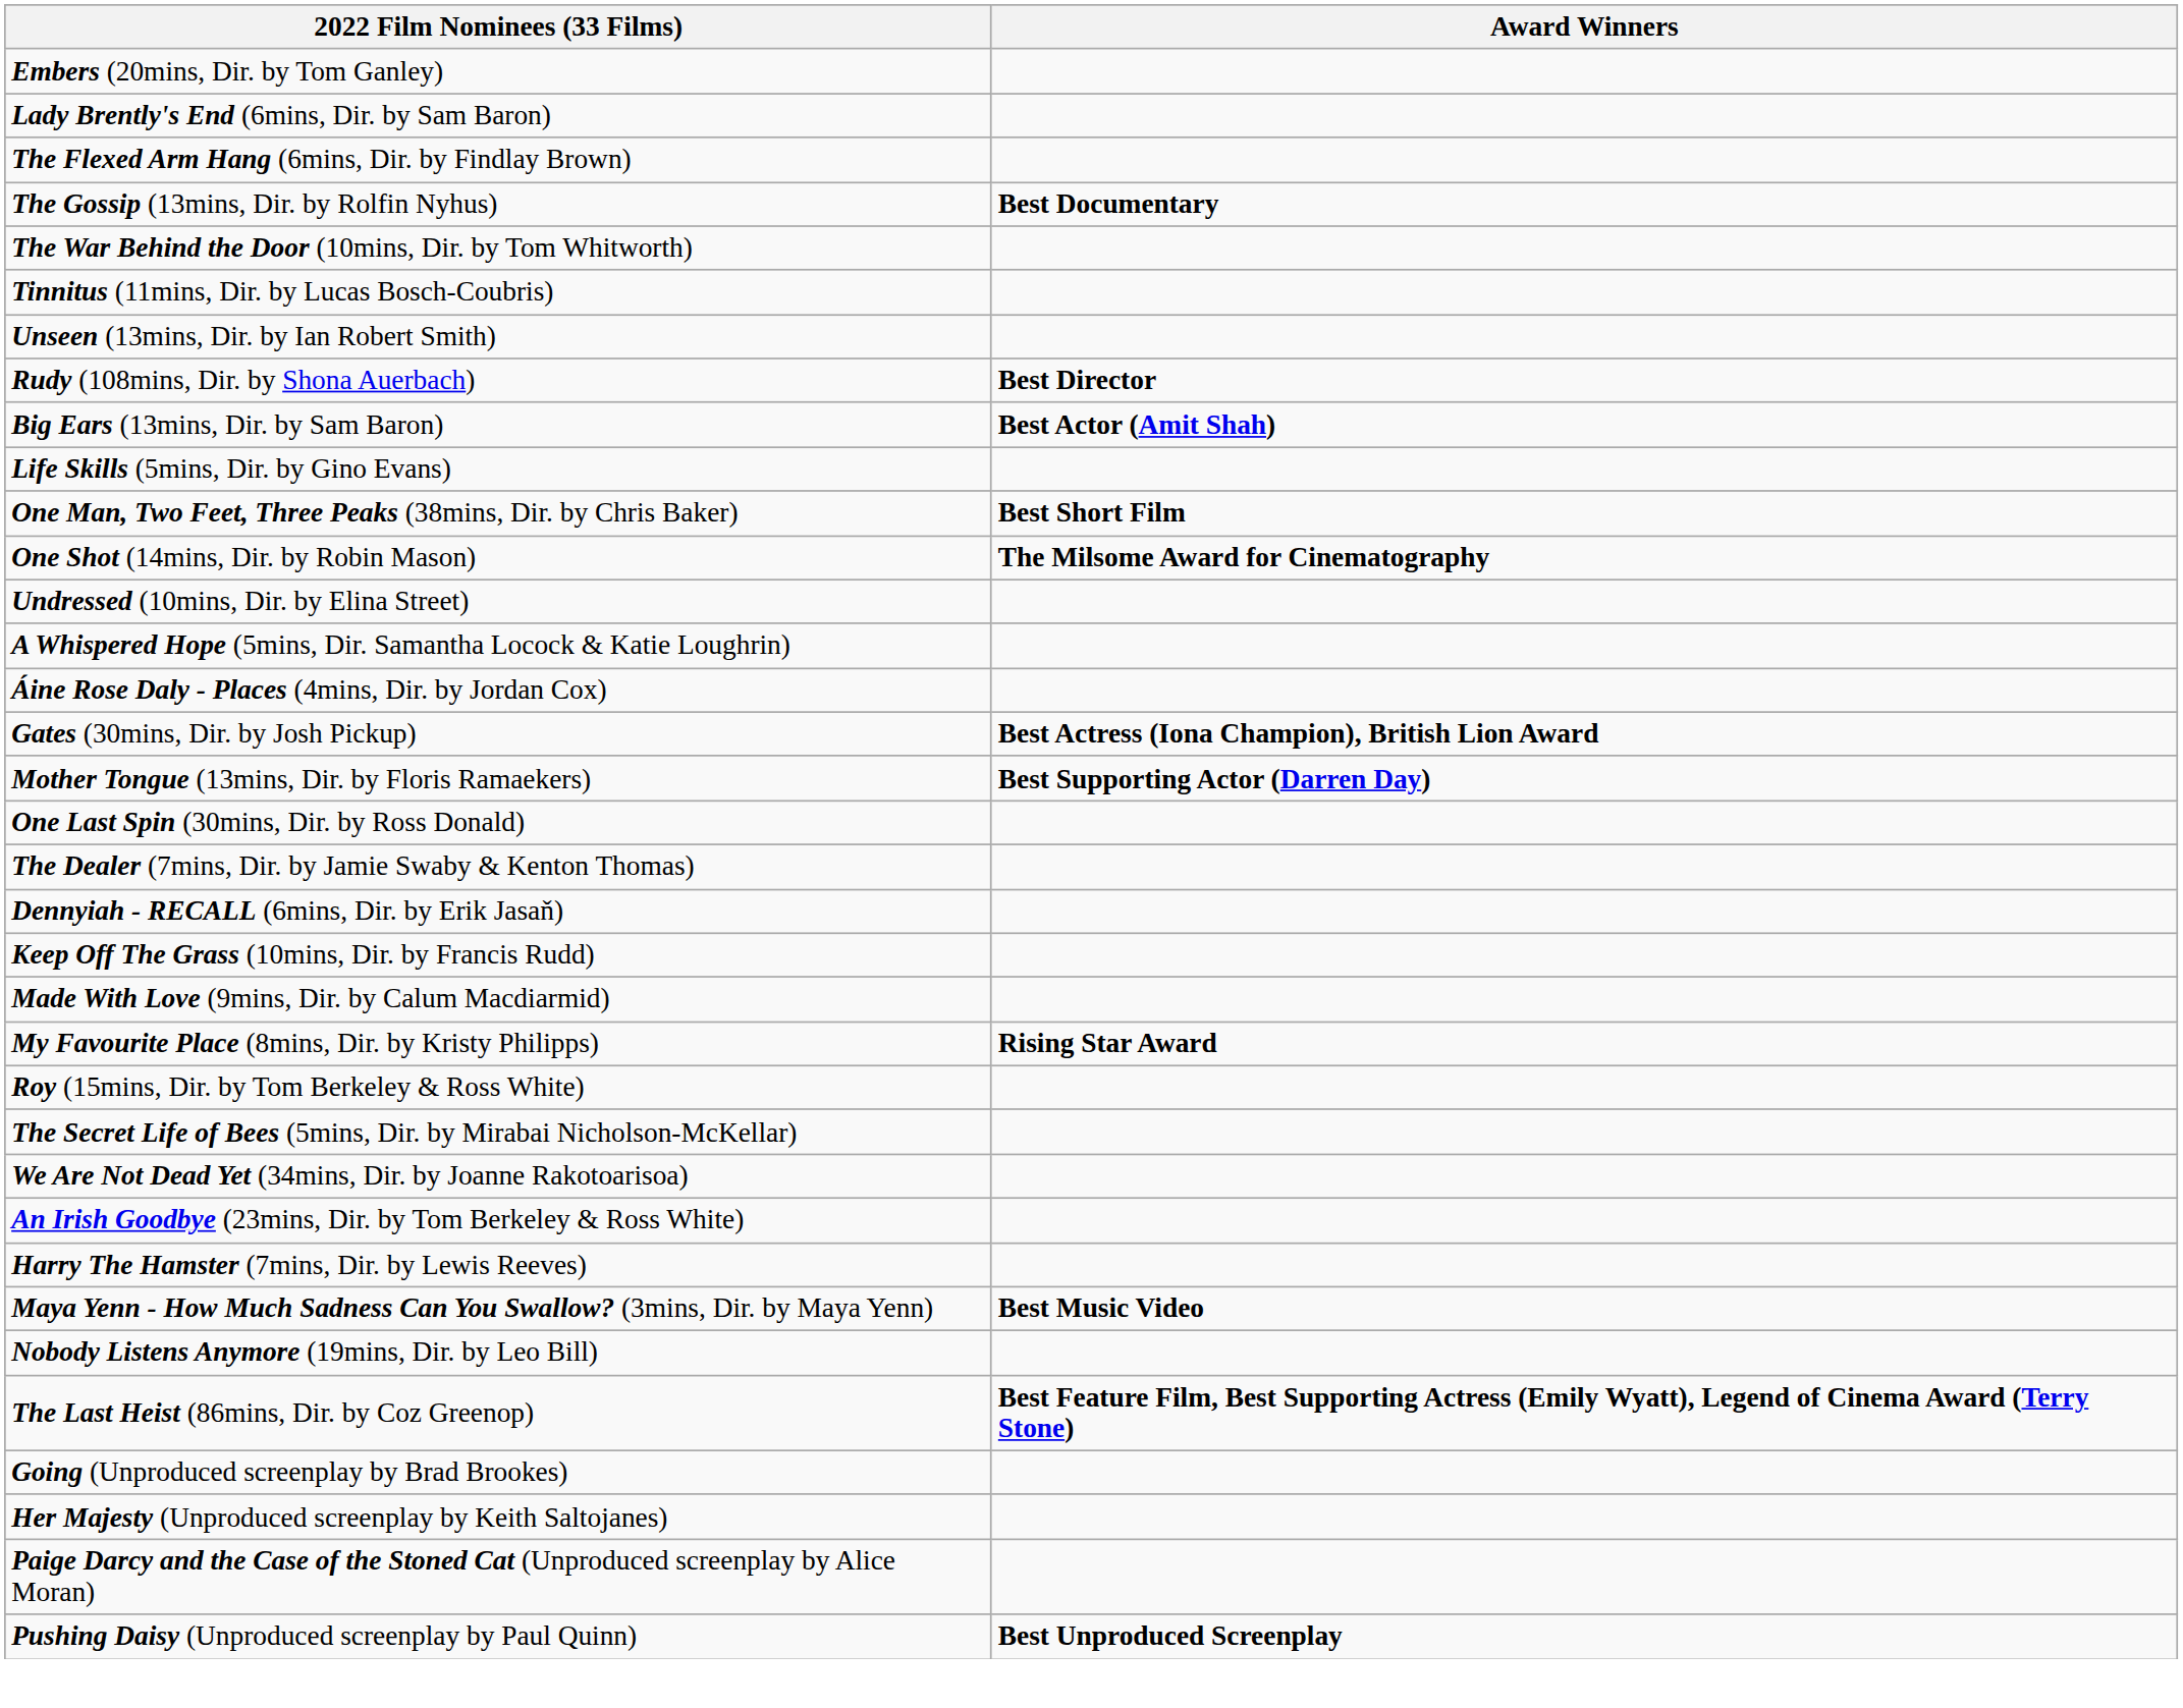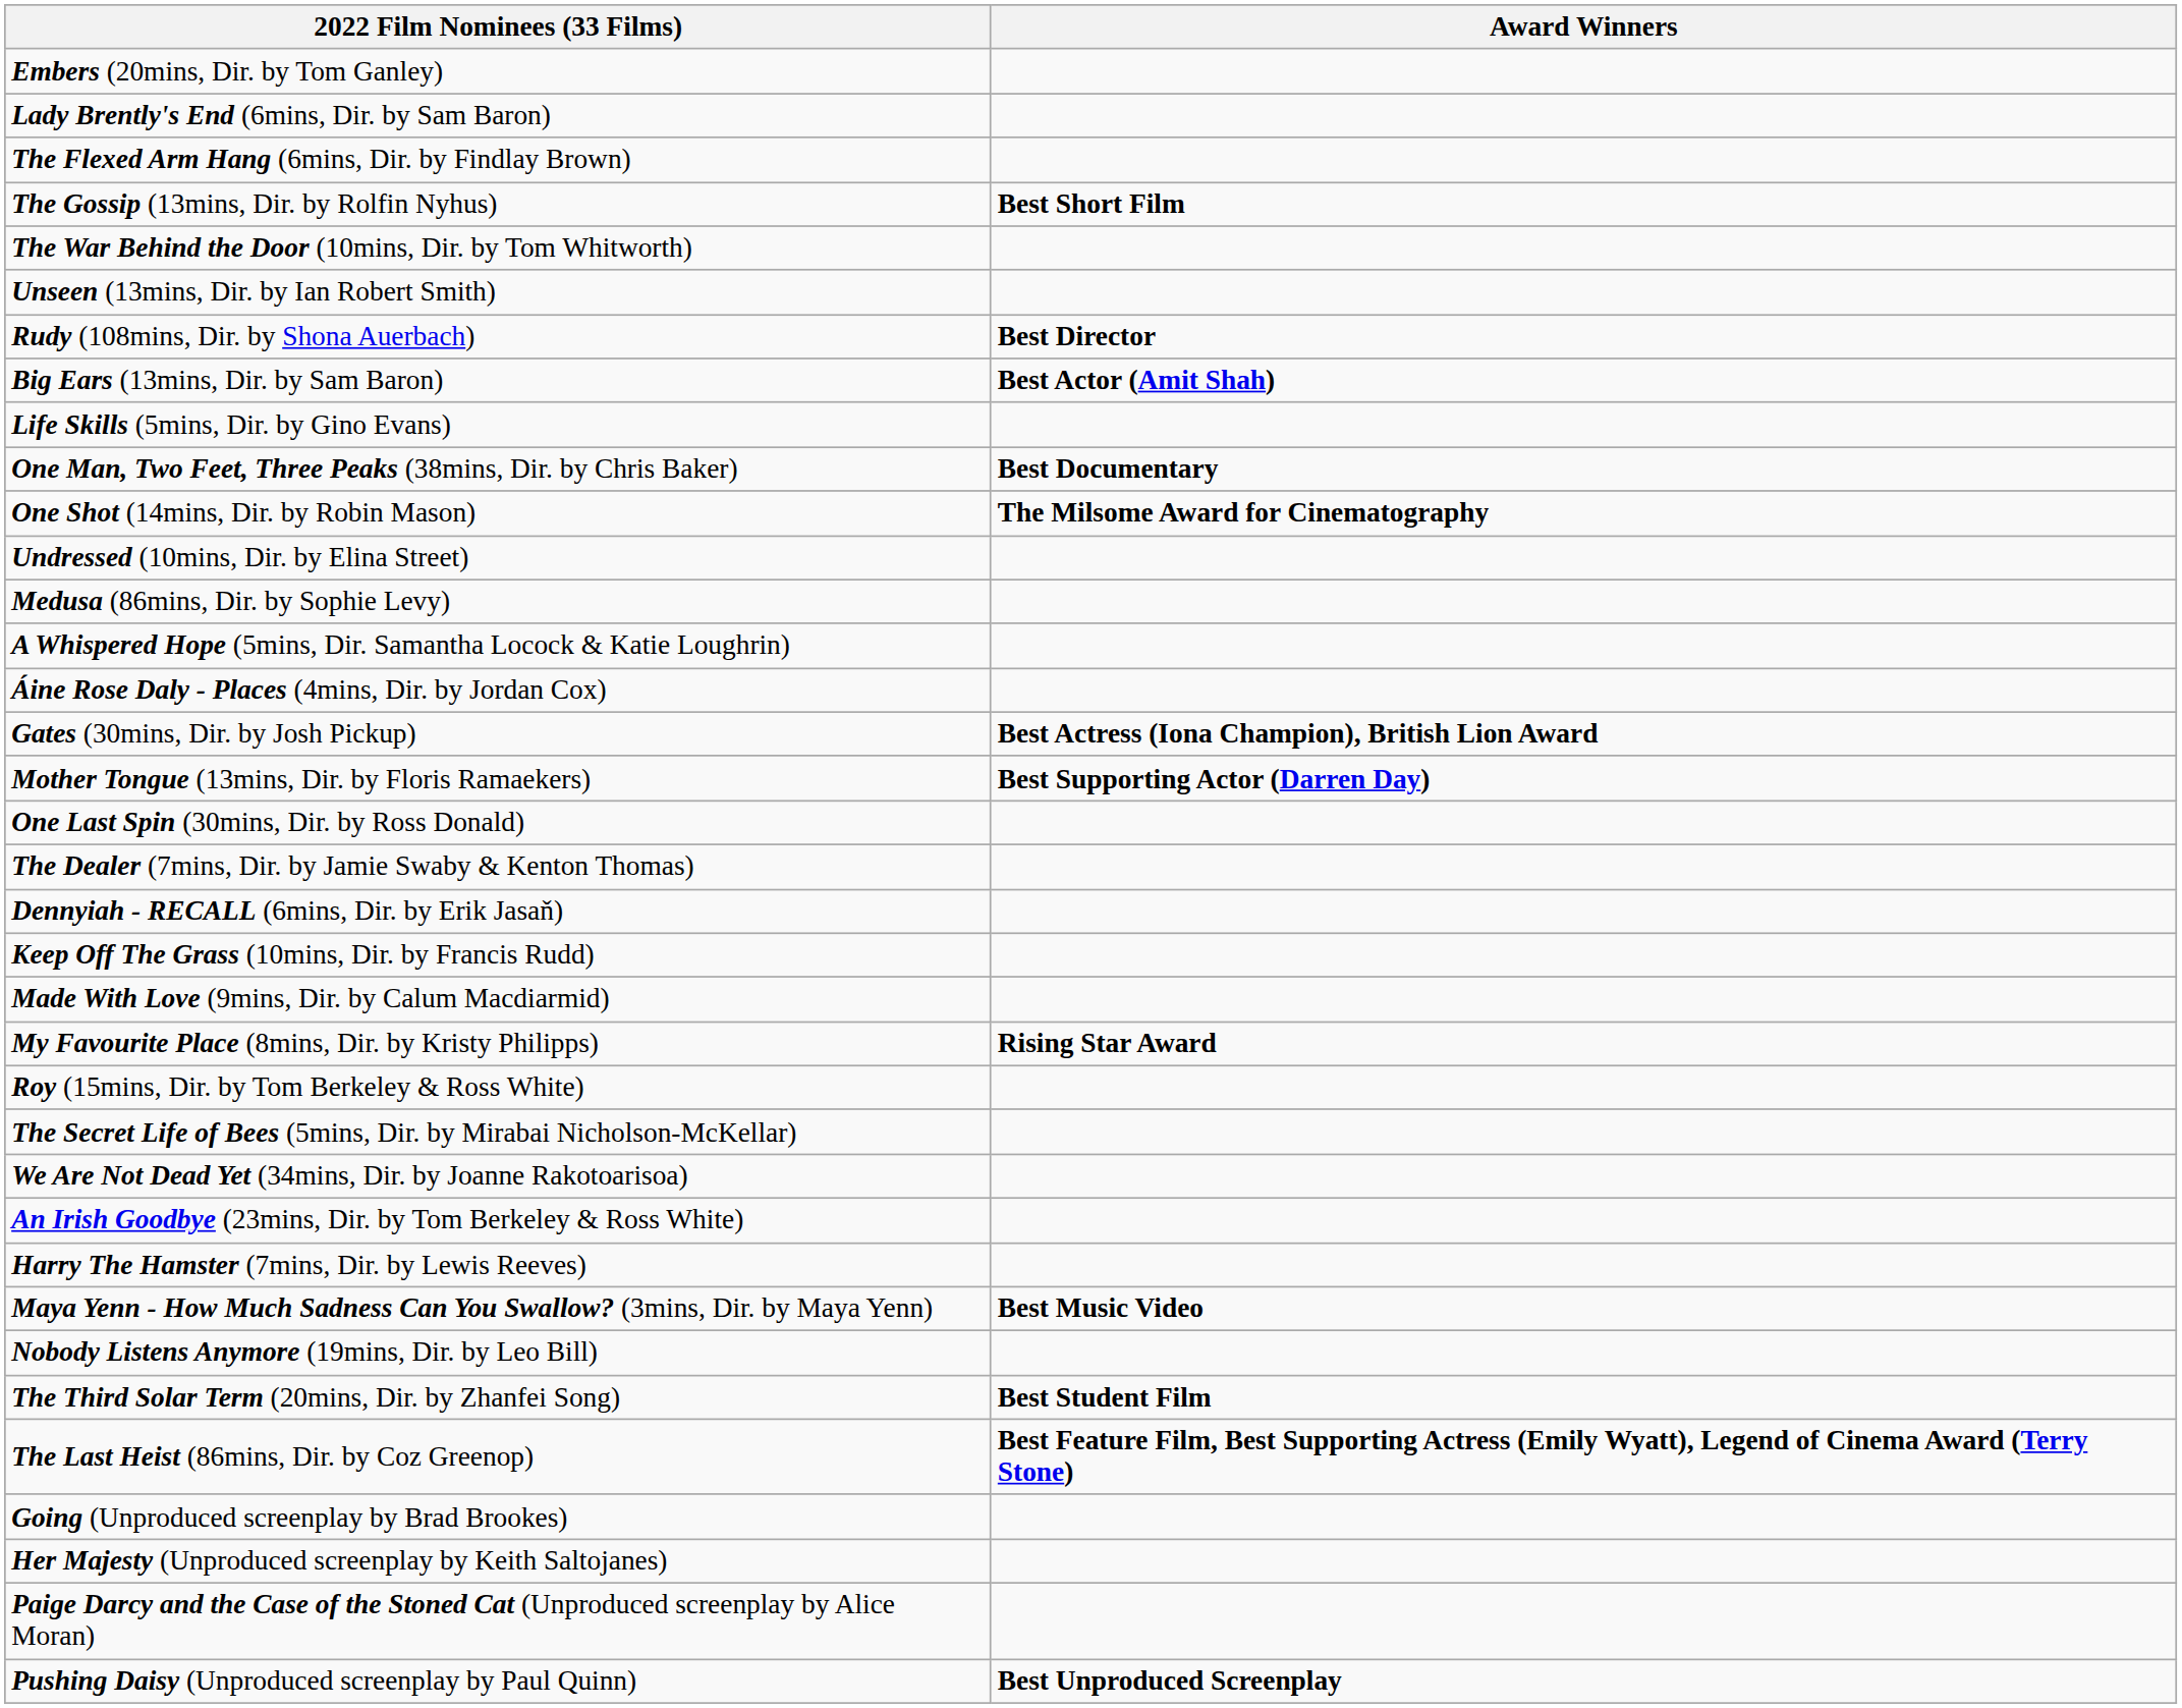The Gossip (13mins, Dir. by Rolfin Nyhus) | Award Winners: Best Documentary -> Best Short Film
- row: Tinnitus (11mins, Dir. by Lucas Bosch-Coubris)
One Man, Two Feet, Three Peaks (38mins, Dir. by Chris Baker) | Award Winners: Best Short Film -> Best Documentary
+ row: Medusa (86mins, Dir. by Sophie Levy)
+ row: The Third Solar Term (20mins, Dir. by Zhanfei Song) | Best Student Film
